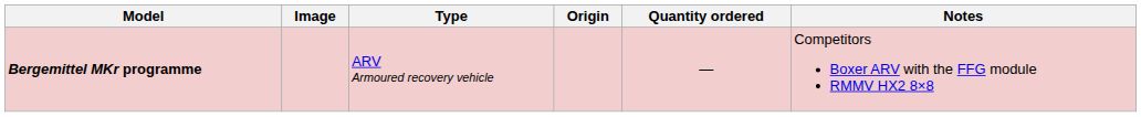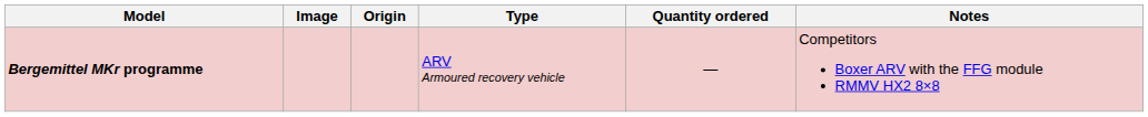columns swapped: Origin <-> Type
